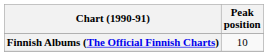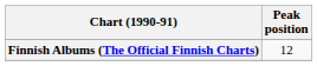Finnish Albums (The Official Finnish Charts) | Peak position: 10 -> 12
